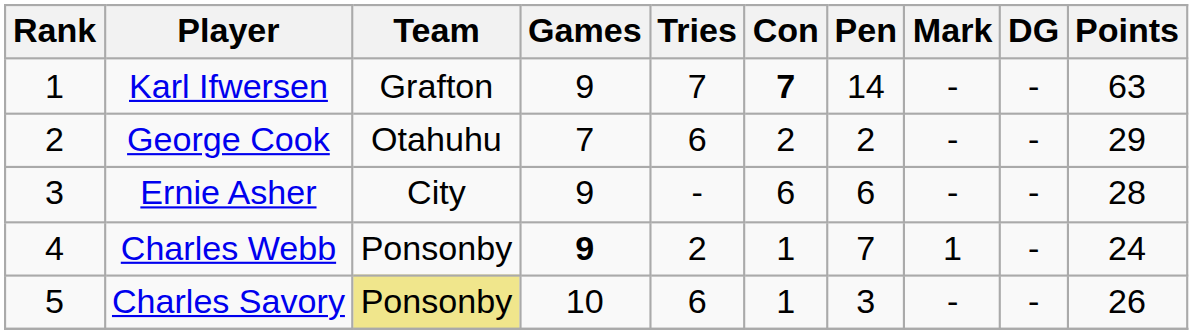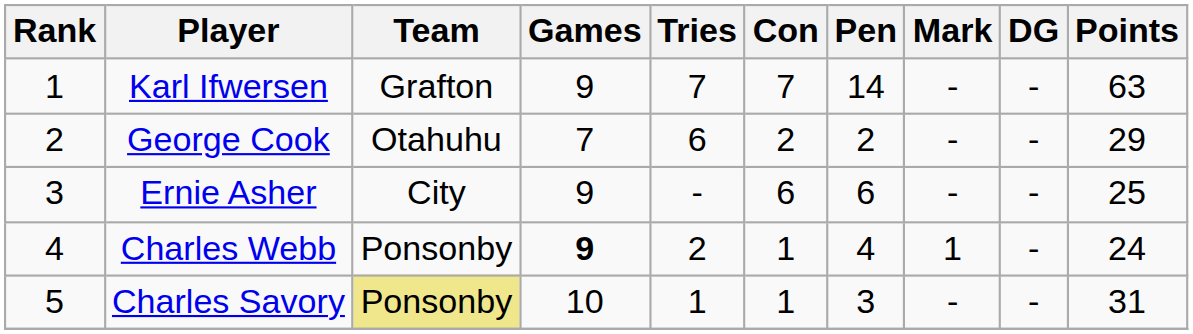Karl Ifwersen | Con: bold -> normal
Ernie Asher | Points: 28 -> 25
Charles Webb | Pen: 7 -> 4
Charles Savory | Tries: 6 -> 1
Charles Savory | Points: 26 -> 31
